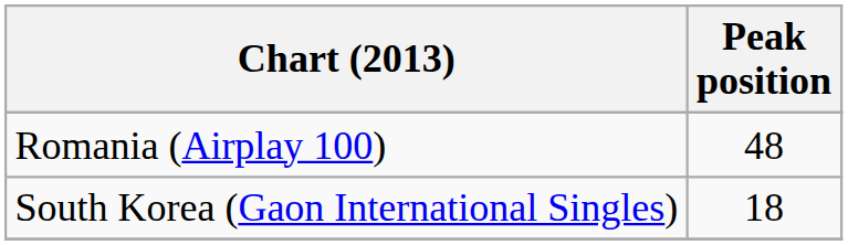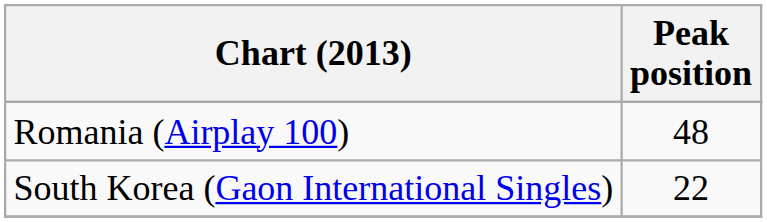South Korea (Gaon International Singles) | Peak position: 18 -> 22
